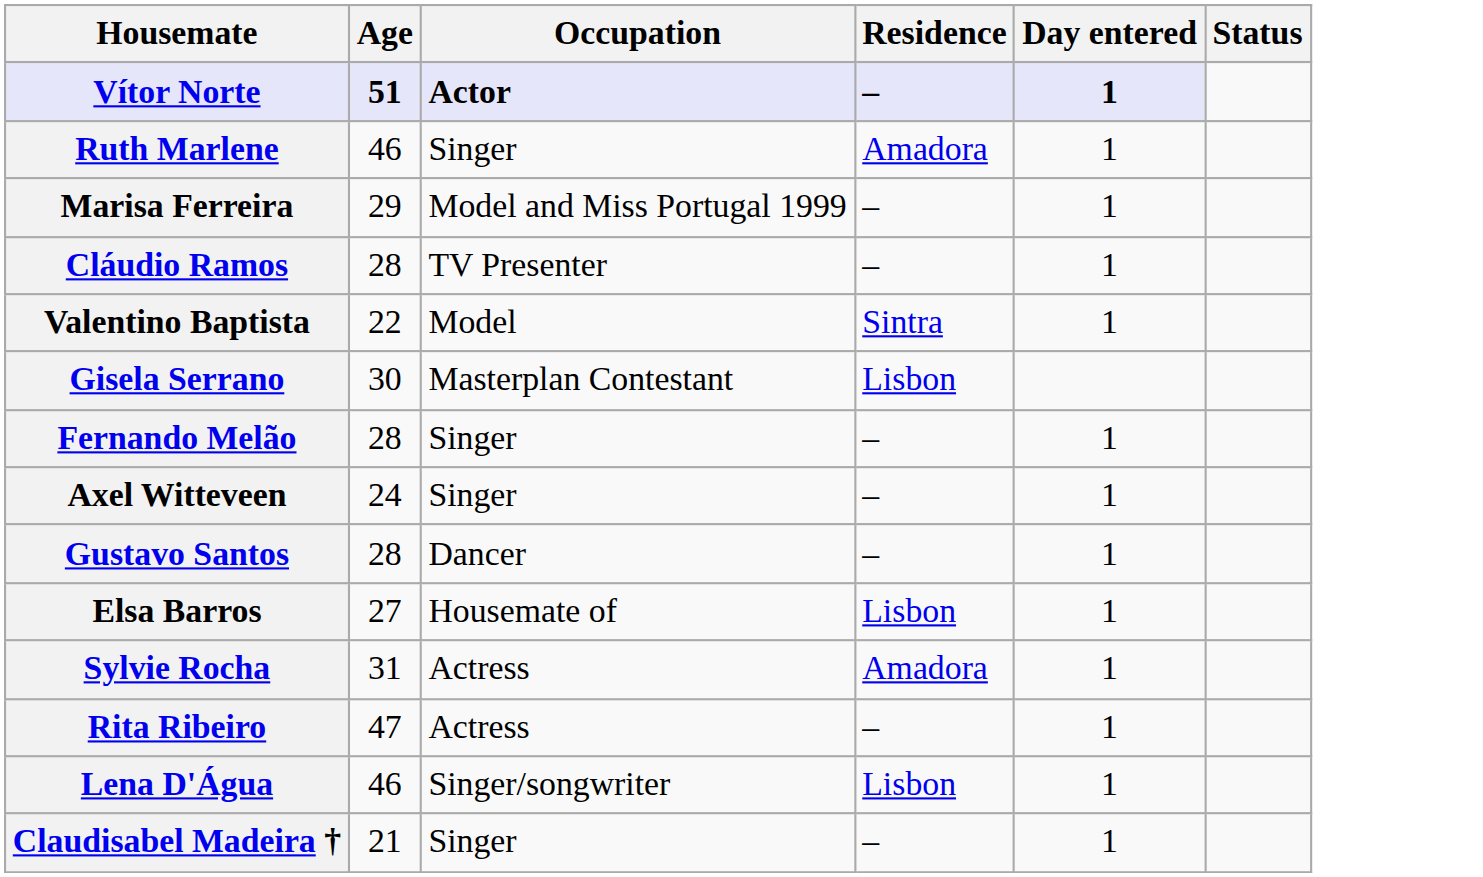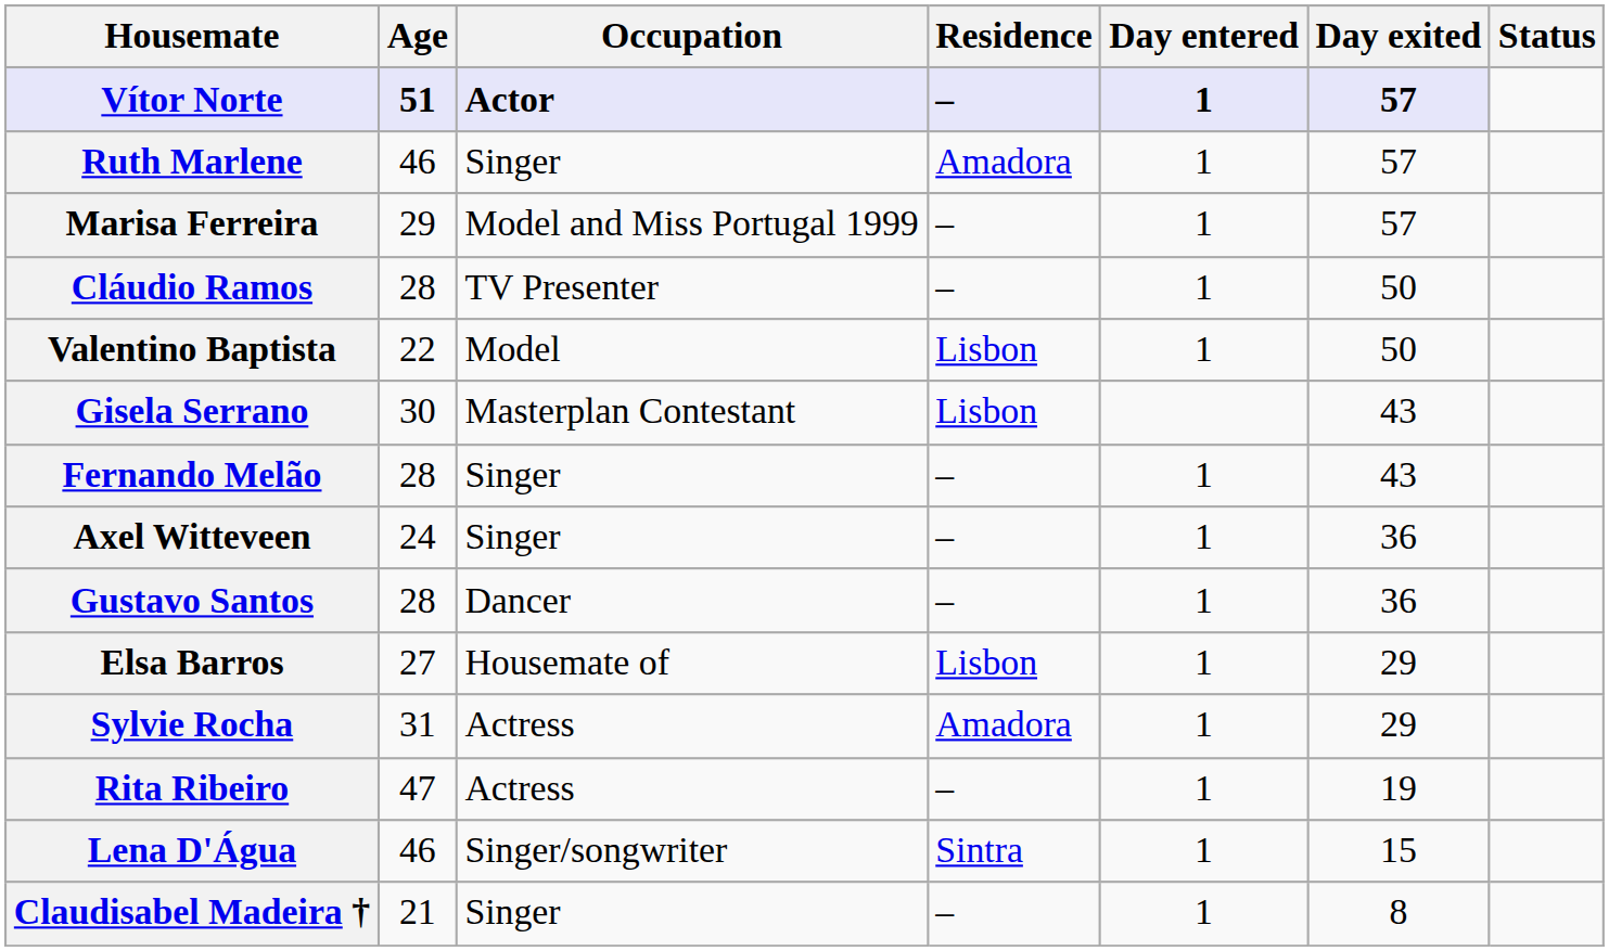+ column: Day exited | 57 | 57 | 57 | 50 | 50 | 43 | 43 | 36 | 36 | 29 | 29 | 19 | 15 | 8
Valentino Baptista | Residence: Sintra -> Lisbon
Lena D'Água | Residence: Lisbon -> Sintra
